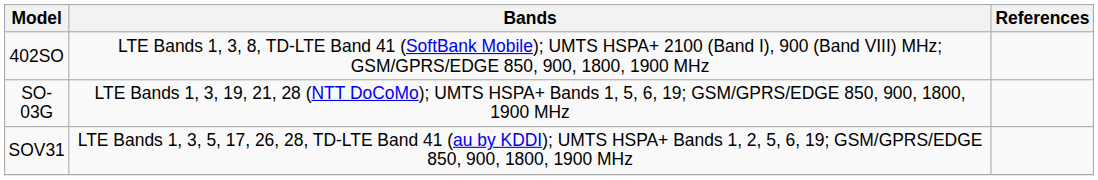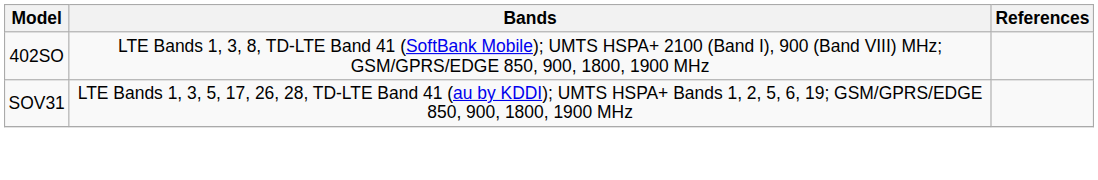- row: SO-03G | LTE Bands 1, 3, 19, 21, 28 (NTT DoCoMo); UMTS HSPA+ Bands 1, 5, 6, 19; GSM/GPRS/EDGE 850, 900, 1800, 1900 MHz
